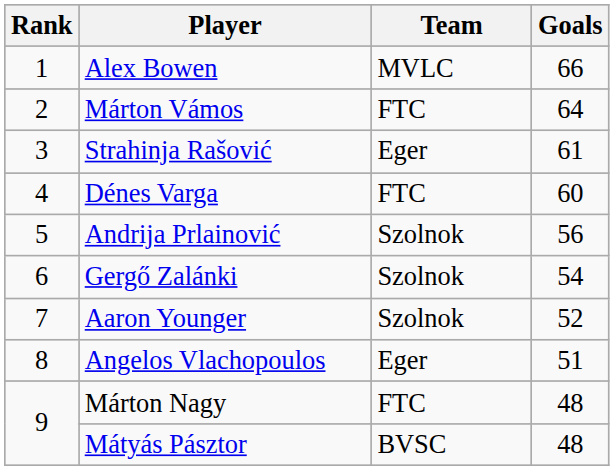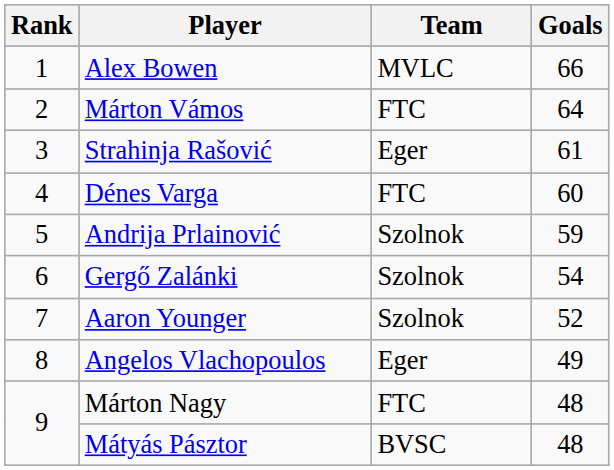Andrija Prlainović | Goals: 56 -> 59
Angelos Vlachopoulos | Goals: 51 -> 49
